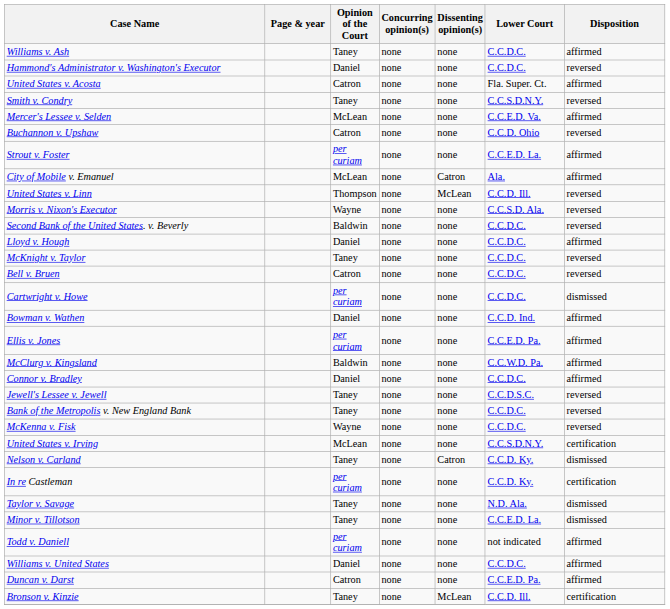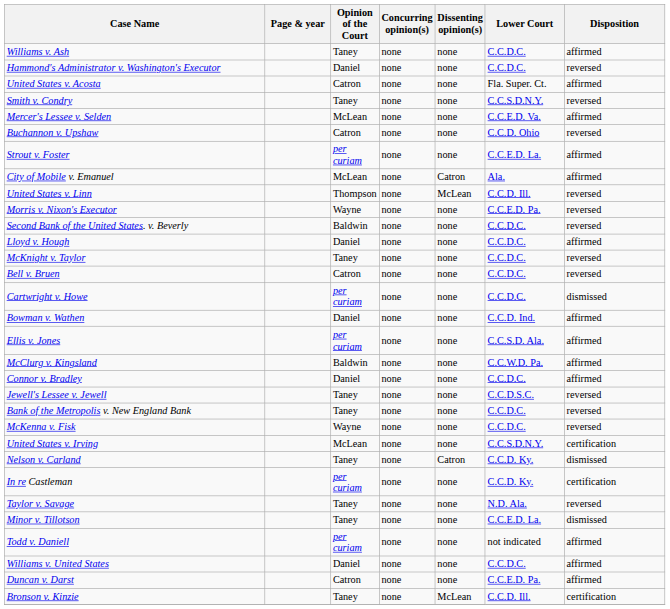Morris v. Nixon's Executor | Lower Court: C.C.S.D. Ala. -> C.C.E.D. Pa.
Ellis v. Jones | Lower Court: C.C.E.D. Pa. -> C.C.S.D. Ala.
Taylor v. Savage | Disposition: dismissed -> reversed
